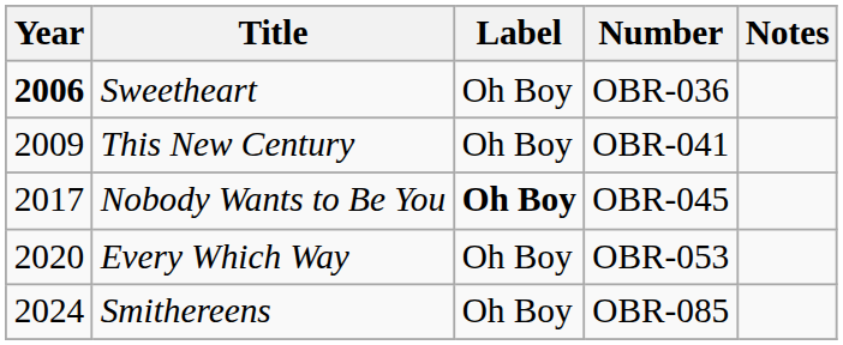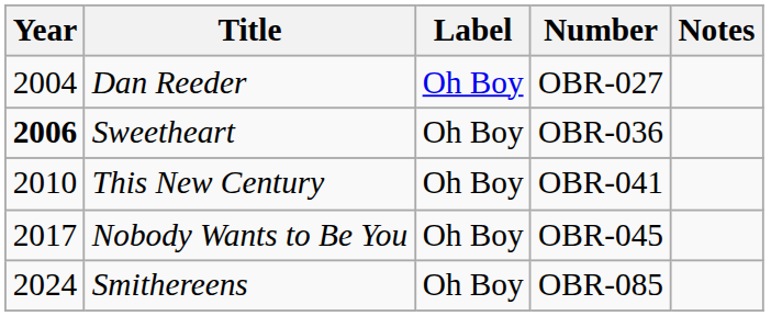+ row: 2004 | Dan Reeder | Oh Boy | OBR-027
This New Century | Year: 2009 -> 2010
Nobody Wants to Be You | Label: bold -> normal
- row: 2020 | Every Which Way | Oh Boy | OBR-053
